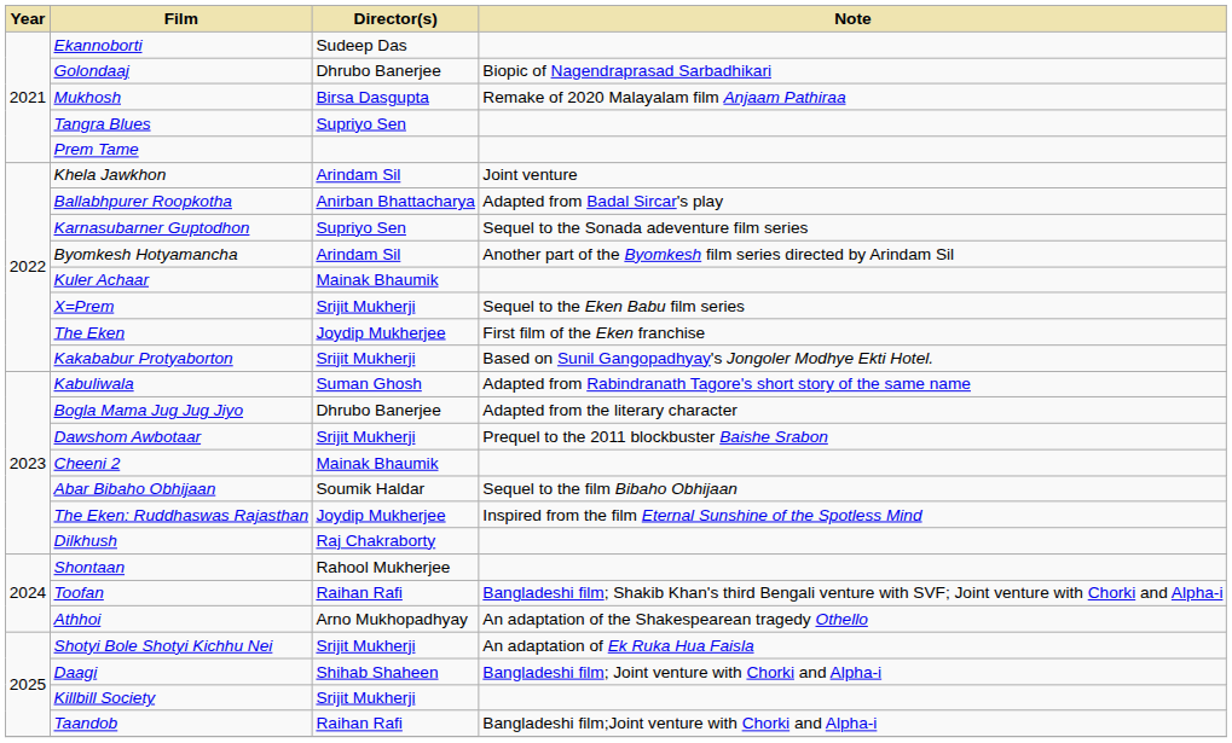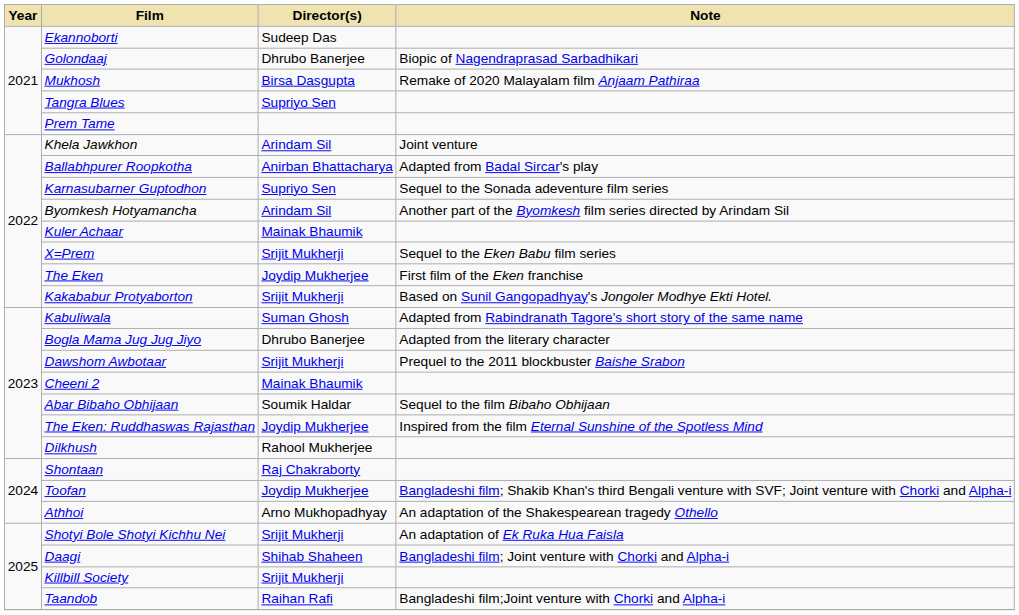Dilkhush | Director(s): Raj Chakraborty -> Rahool Mukherjee
Shontaan | Director(s): Rahool Mukherjee -> Raj Chakraborty
Toofan | Director(s): Raihan Rafi -> Joydip Mukherjee
